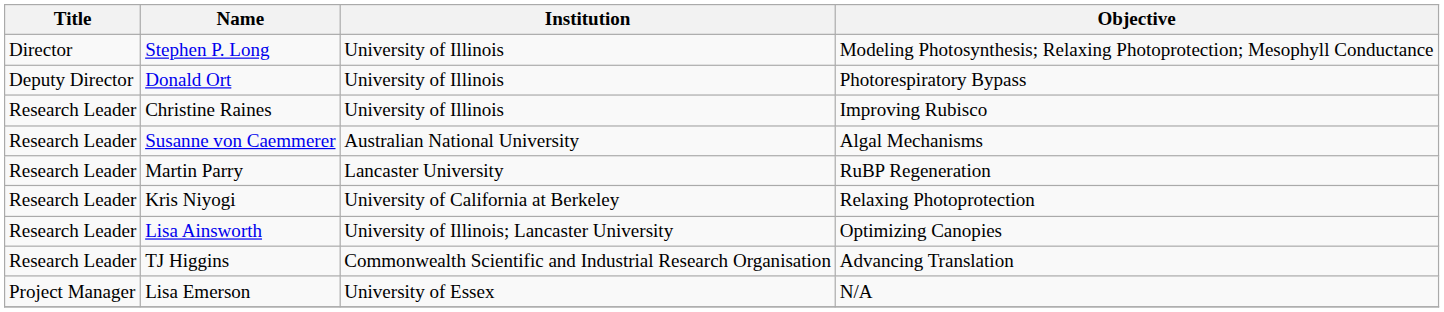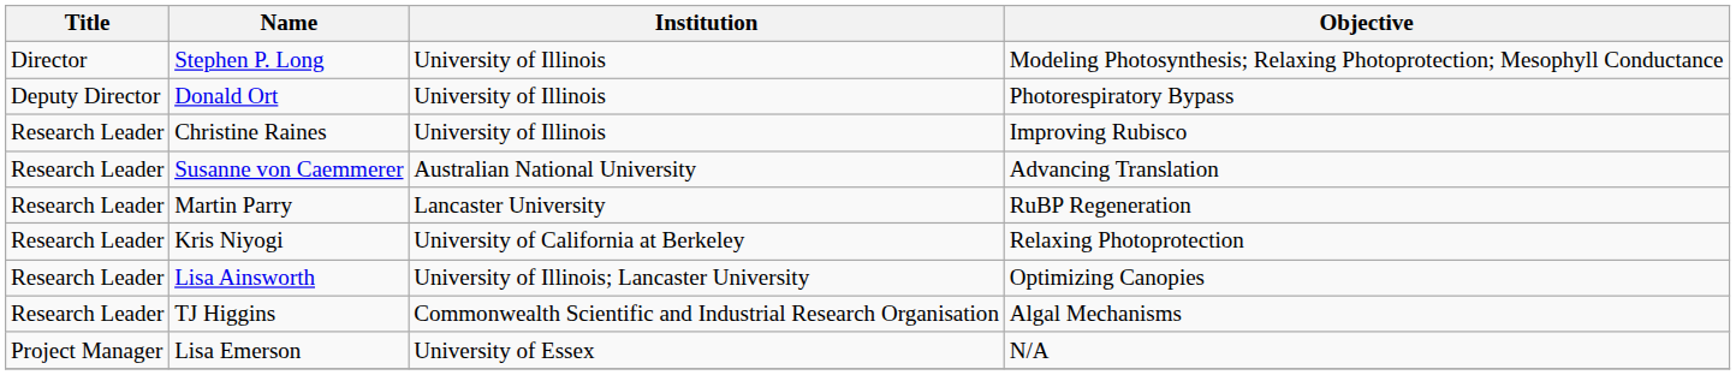Susanne von Caemmerer | Objective: Algal Mechanisms -> Advancing Translation
TJ Higgins | Objective: Advancing Translation -> Algal Mechanisms
